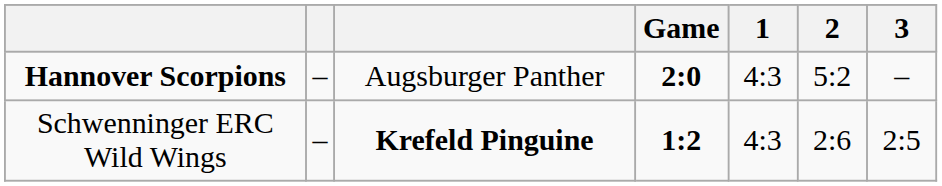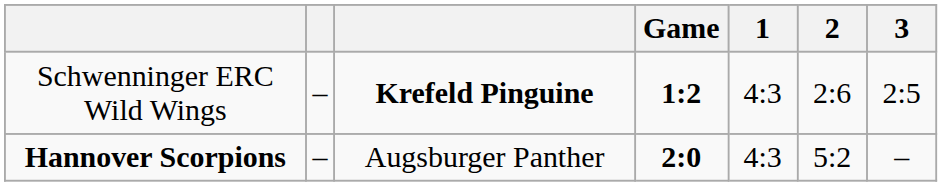rows swapped: Hannover Scorpions <-> Schwenninger ERC Wild Wings
